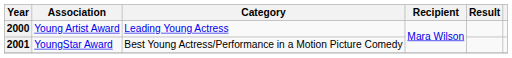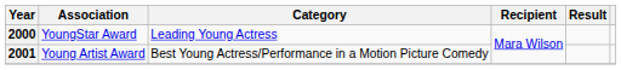2000 | Association: Young Artist Award -> YoungStar Award
2001 | Association: YoungStar Award -> Young Artist Award
